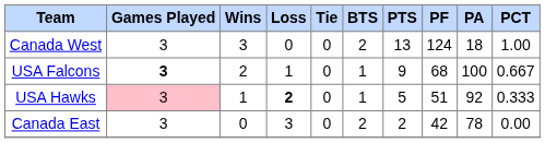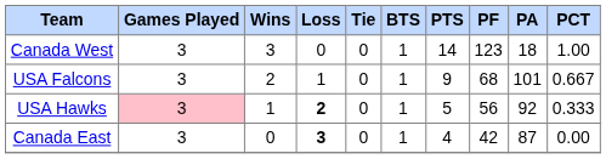Canada West | BTS: 2 -> 1
Canada West | PTS: 13 -> 14
Canada West | PF: 124 -> 123
USA Falcons | Games Played: bold -> normal
USA Falcons | PA: 100 -> 101
USA Hawks | PF: 51 -> 56
Canada East | Loss: normal -> bold
Canada East | BTS: 2 -> 1
Canada East | PTS: 2 -> 4
Canada East | PA: 78 -> 87
